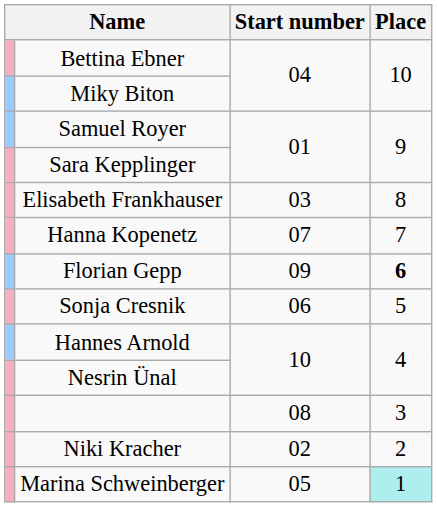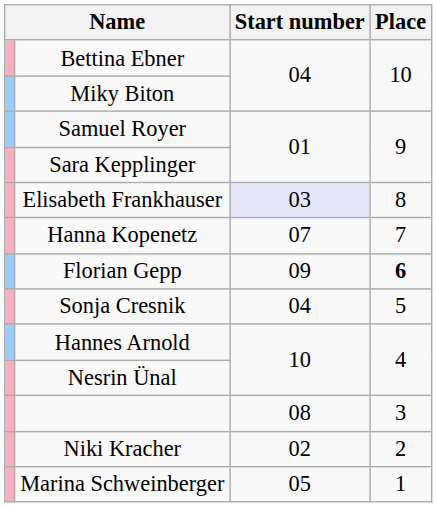Elisabeth Frankhauser | Start number: no background -> lavender background
Sonja Cresnik | Start number: 06 -> 04
Marina Schweinberger | Place: paleturquoise background -> no background
